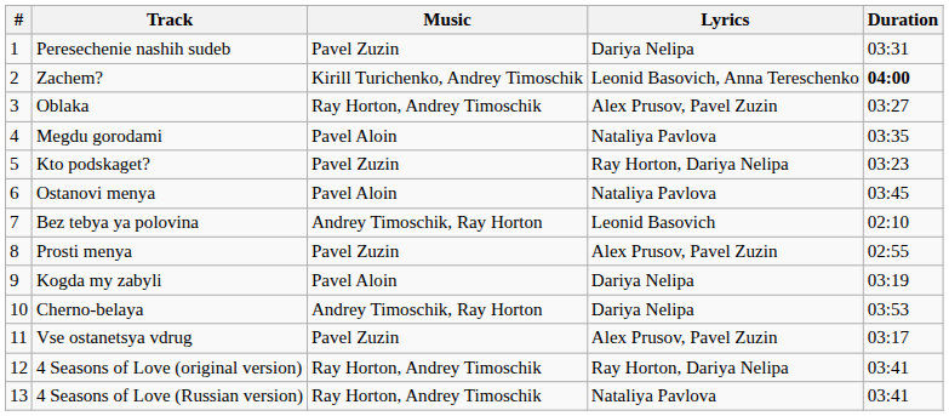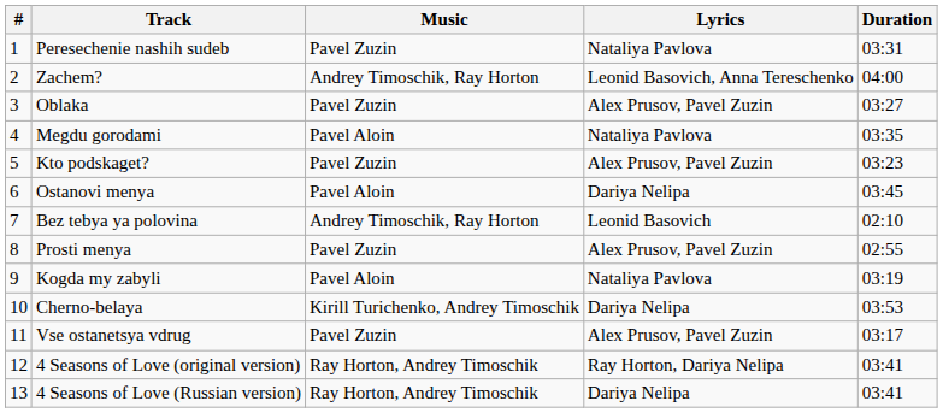Peresechenie nashih sudeb | Lyrics: Dariya Nelipa -> Nataliya Pavlova
Zachem? | Music: Kirill Turichenko, Andrey Timoschik -> Andrey Timoschik, Ray Horton
Zachem? | Duration: bold -> normal
Oblaka | Music: Ray Horton, Andrey Timoschik -> Pavel Zuzin
Kto podskaget? | Lyrics: Ray Horton, Dariya Nelipa -> Alex Prusov, Pavel Zuzin
Ostanovi menya | Lyrics: Nataliya Pavlova -> Dariya Nelipa
Kogda my zabyli | Lyrics: Dariya Nelipa -> Nataliya Pavlova
Cherno-belaya | Music: Andrey Timoschik, Ray Horton -> Kirill Turichenko, Andrey Timoschik
4 Seasons of Love (Russian version) | Lyrics: Nataliya Pavlova -> Dariya Nelipa
